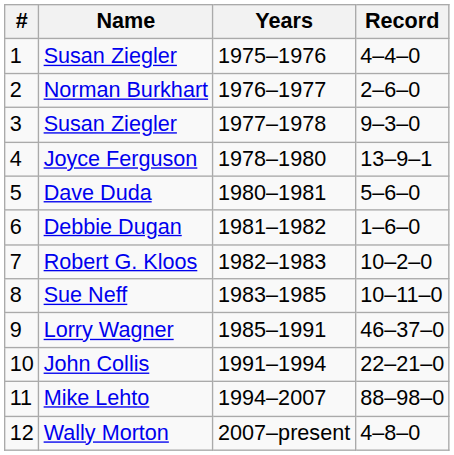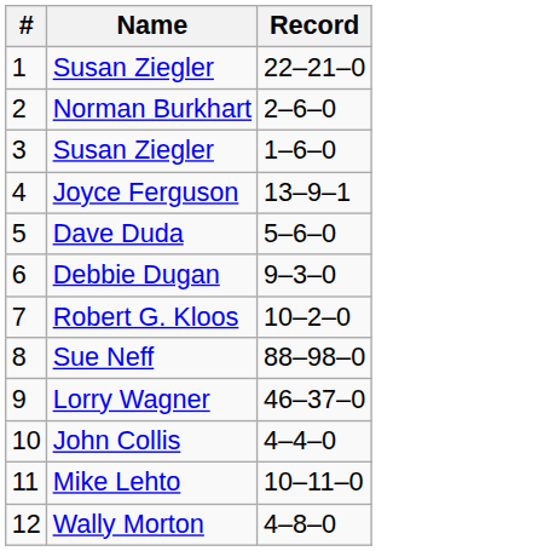- column: Years | 1975–1976 | 1976–1977 | 1977–1978 | 1978–1980 | 1980–1981 | 1981–1982 | 1982–1983 | 1983–1985 | 1985–1991 | 1991–1994 | 1994–2007 | 2007–present
1 / Susan Ziegler | Record: 4–4–0 -> 22–21–0
3 / Susan Ziegler | Record: 9–3–0 -> 1–6–0
Debbie Dugan | Record: 1–6–0 -> 9–3–0
Sue Neff | Record: 10–11–0 -> 88–98–0
John Collis | Record: 22–21–0 -> 4–4–0
Mike Lehto | Record: 88–98–0 -> 10–11–0
